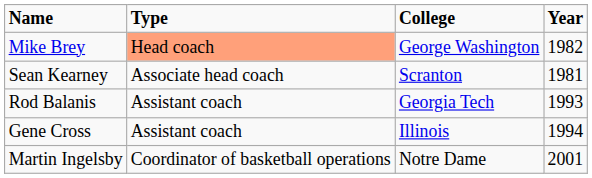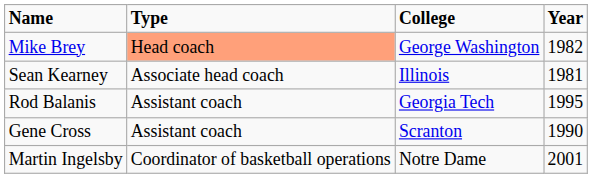Sean Kearney | College: Scranton -> Illinois
Rod Balanis | Year: 1993 -> 1995
Gene Cross | College: Illinois -> Scranton
Gene Cross | Year: 1994 -> 1990
